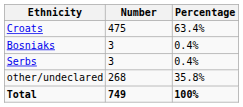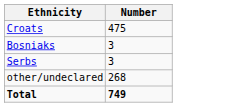- column: Percentage | 63.4% | 0.4% | 0.4% | 35.8% | 100%
